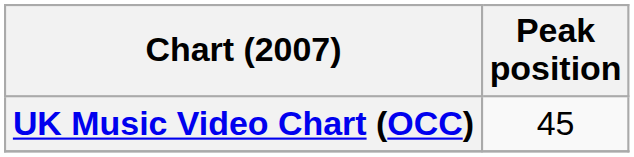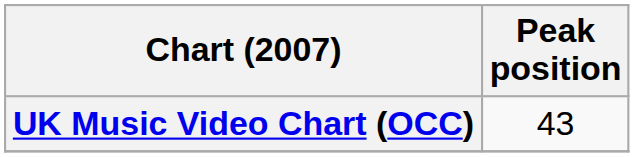UK Music Video Chart (OCC) | Peak position: 45 -> 43
